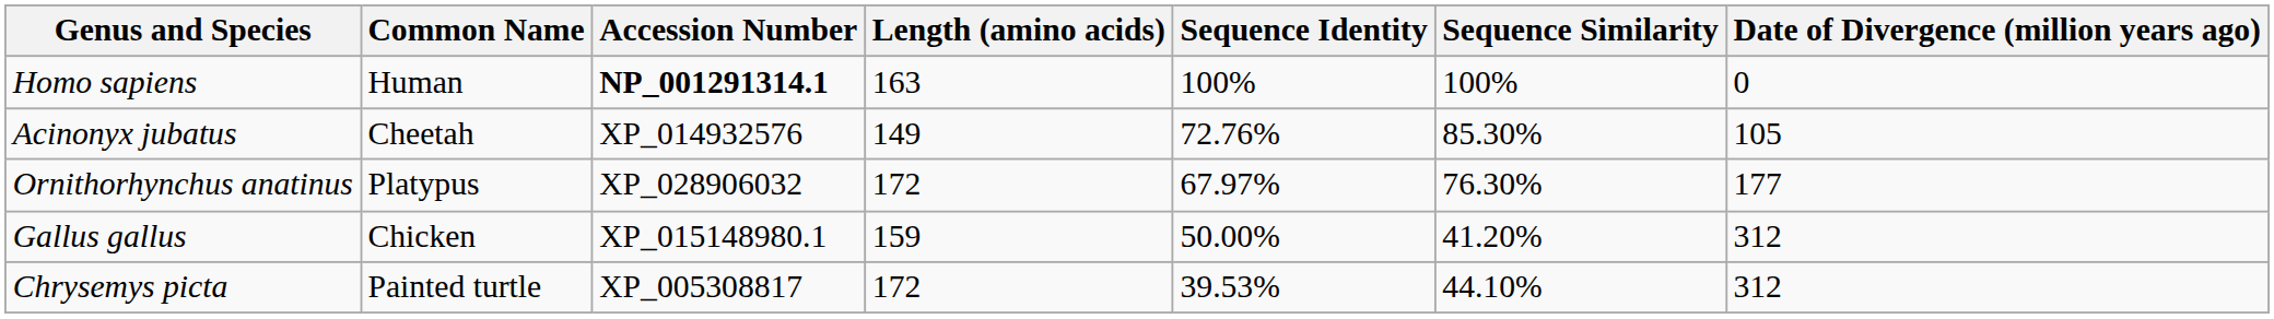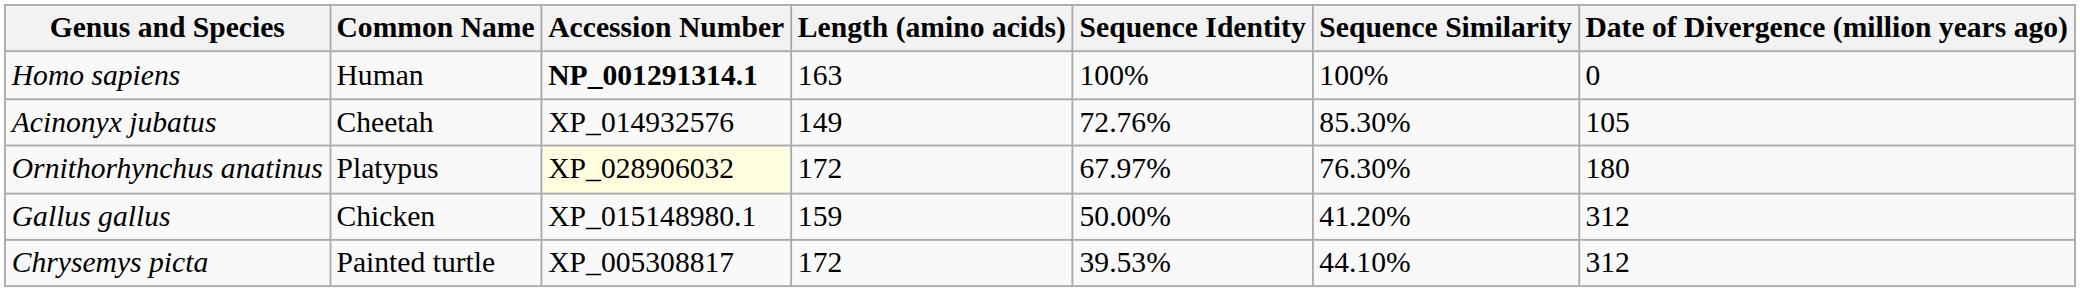Ornithorhynchus anatinus | Accession Number: no background -> lightyellow background
Ornithorhynchus anatinus | Date of Divergence (million years ago): 177 -> 180
